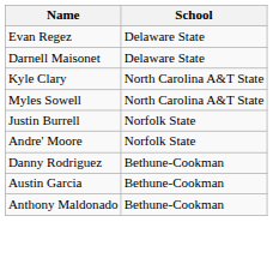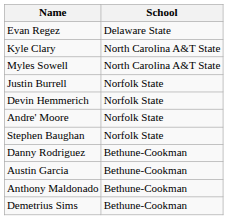- row: Darnell Maisonet | Delaware State
+ row: Devin Hemmerich | Norfolk State
+ row: Stephen Baughan | Norfolk State
+ row: Demetrius Sims | Bethune-Cookman
